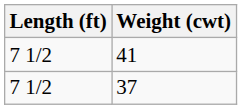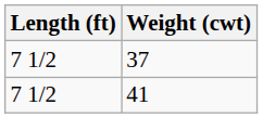rows swapped: 41 <-> 37
